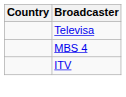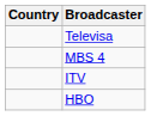+ row: HBO
